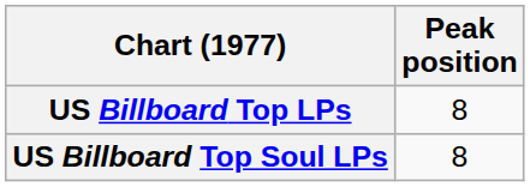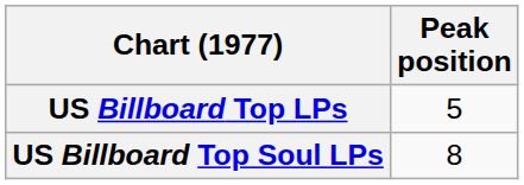US Billboard Top LPs | Peak position: 8 -> 5
